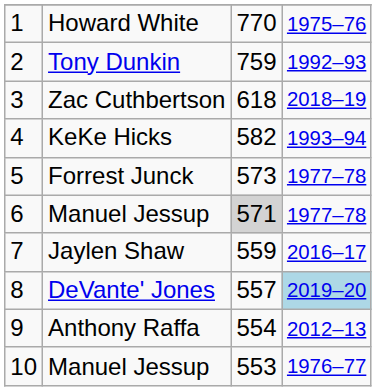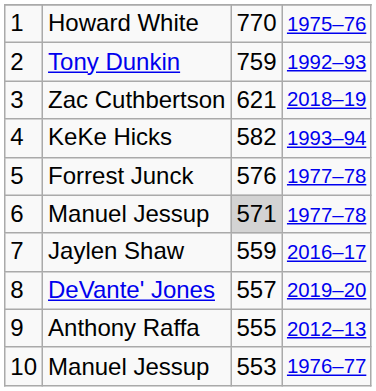Zac Cuthbertson | column 3: 618 -> 621
Forrest Junck | column 3: 573 -> 576
DeVante' Jones | column 4: lightblue background -> no background
Anthony Raffa | column 3: 554 -> 555
